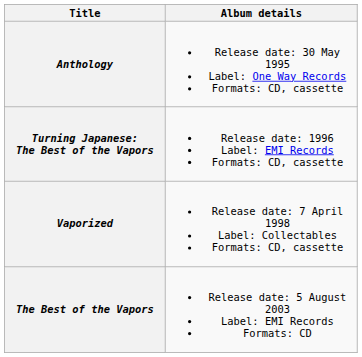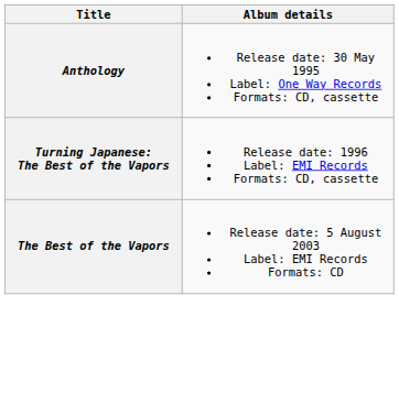- row: Vaporized | Release date: 7 April 1998 Label: Collectables Formats: CD, cassette
